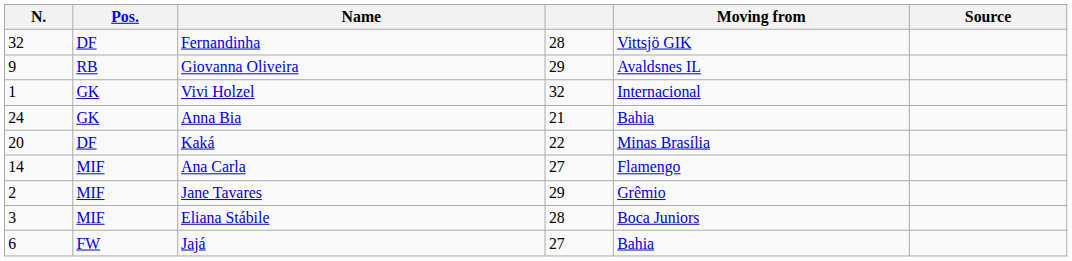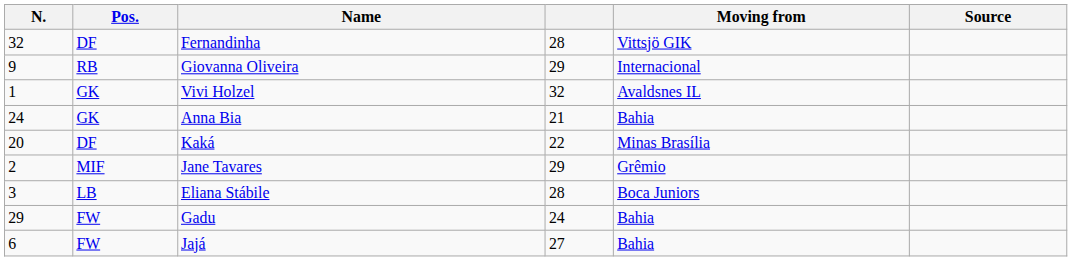Giovanna Oliveira | Moving from: Avaldsnes IL -> Internacional
Vivi Holzel | Moving from: Internacional -> Avaldsnes IL
- row: 14 | MIF | Ana Carla | 27 | Flamengo
Eliana Stábile | Pos.: MIF -> LB
+ row: 29 | FW | Gadu | 24 | Bahia
